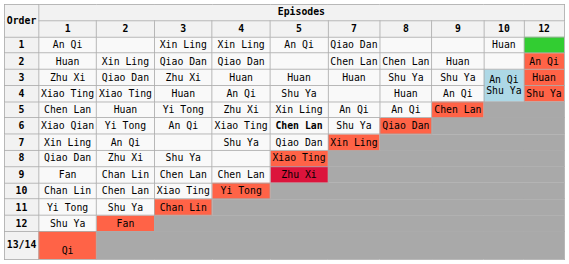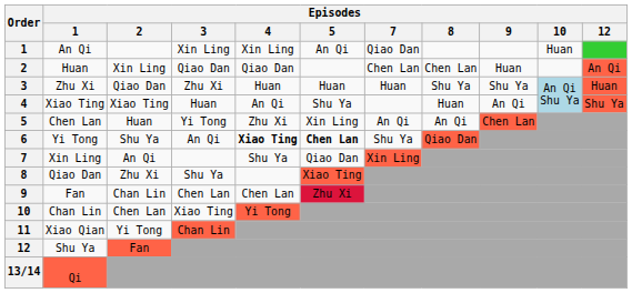6 | Episodes / 1: Xiao Qian -> Yi Tong
6 | Episodes / 2: Yi Tong -> Shu Ya
6 | Episodes / 4: normal -> bold
11 | Episodes / 1: Yi Tong -> Xiao Qian
11 | Episodes / 2: Shu Ya -> Yi Tong
